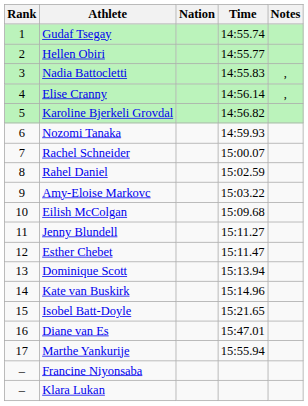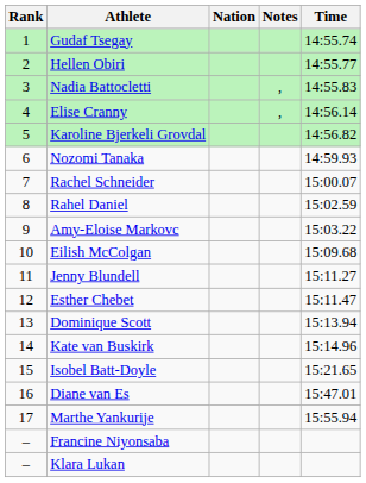columns swapped: Time <-> Notes
